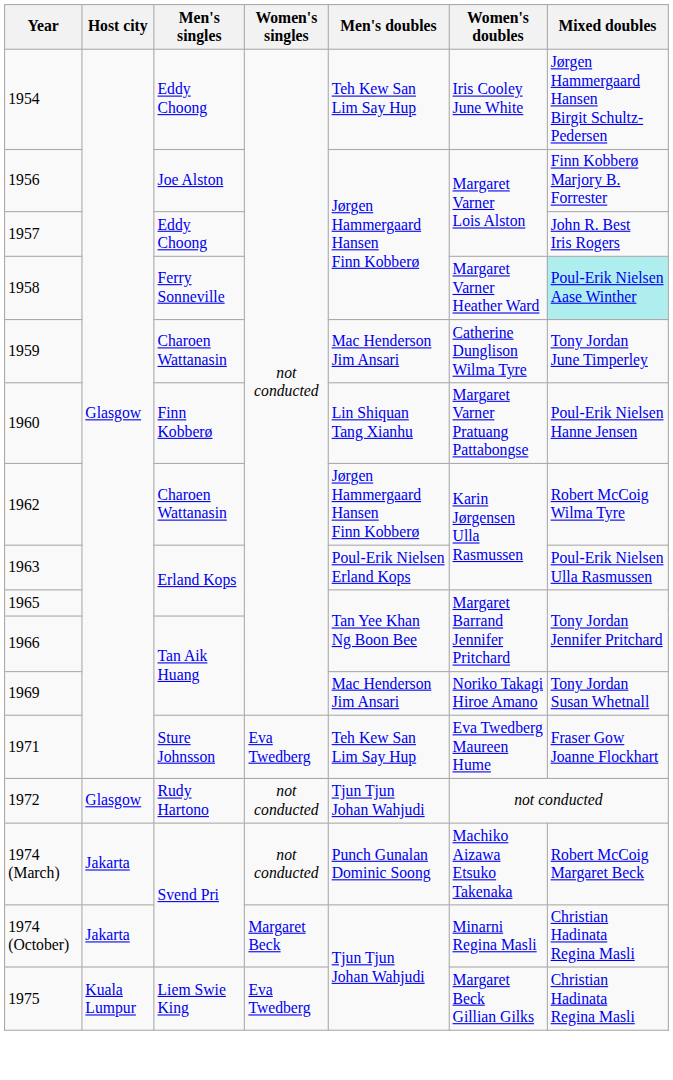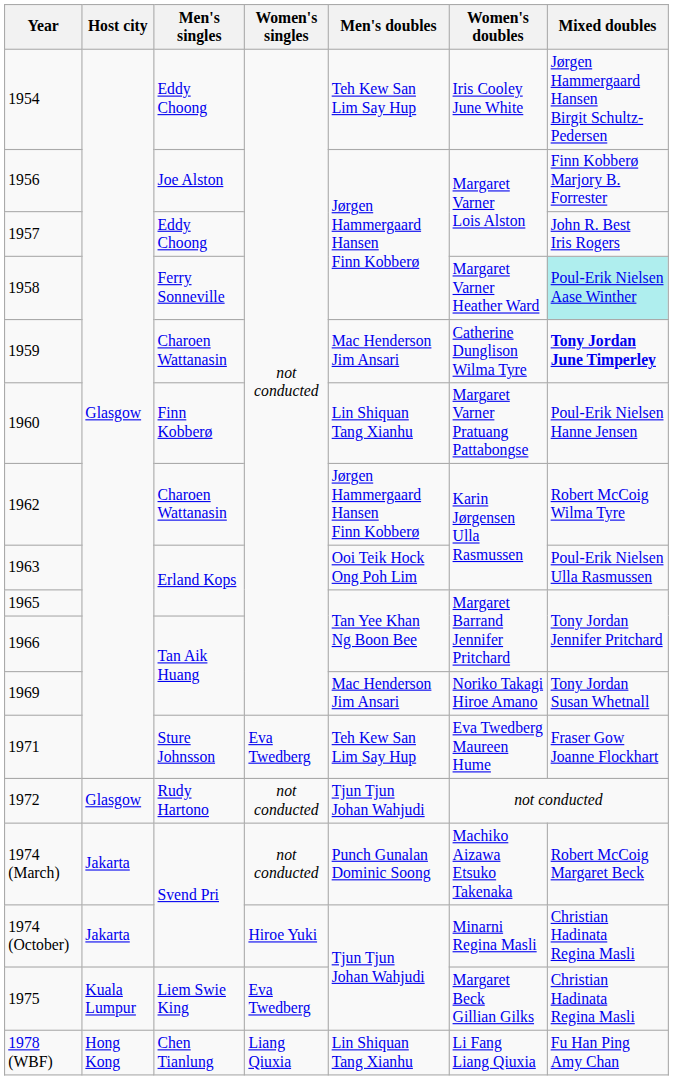1959 | Mixed doubles: normal -> bold
1963 | Men's doubles: Poul-Erik Nielsen Erland Kops -> Ooi Teik Hock Ong Poh Lim
1974 (October) | Women's singles: Margaret Beck -> Hiroe Yuki
+ row: 1978 (WBF) | Hong Kong | Chen Tianlung | Liang Qiuxia | Lin Shiquan Tang Xianhu | Li Fang Liang Qiuxia | Fu Han Ping Amy Chan
